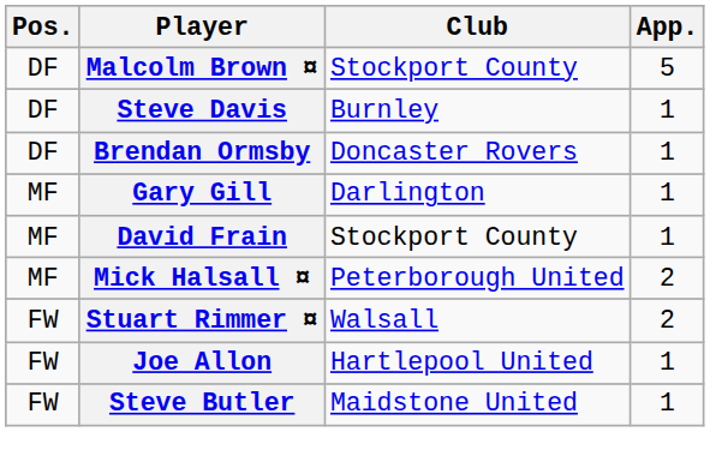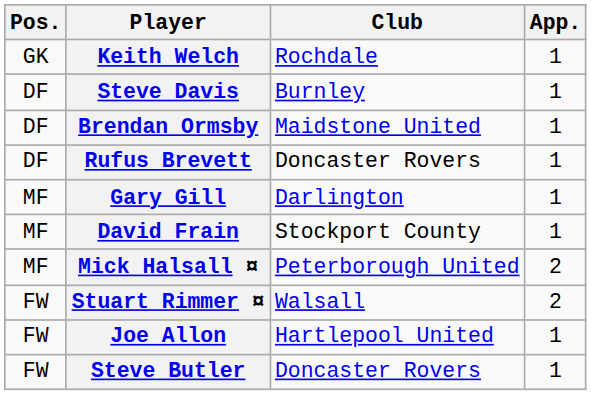+ row: GK | Keith Welch | Rochdale | 1
- row: DF | Malcolm Brown ¤ | Stockport County | 5
Brendan Ormsby | Club: Doncaster Rovers -> Maidstone United
+ row: DF | Rufus Brevett | Doncaster Rovers | 1
Steve Butler | Club: Maidstone United -> Doncaster Rovers
